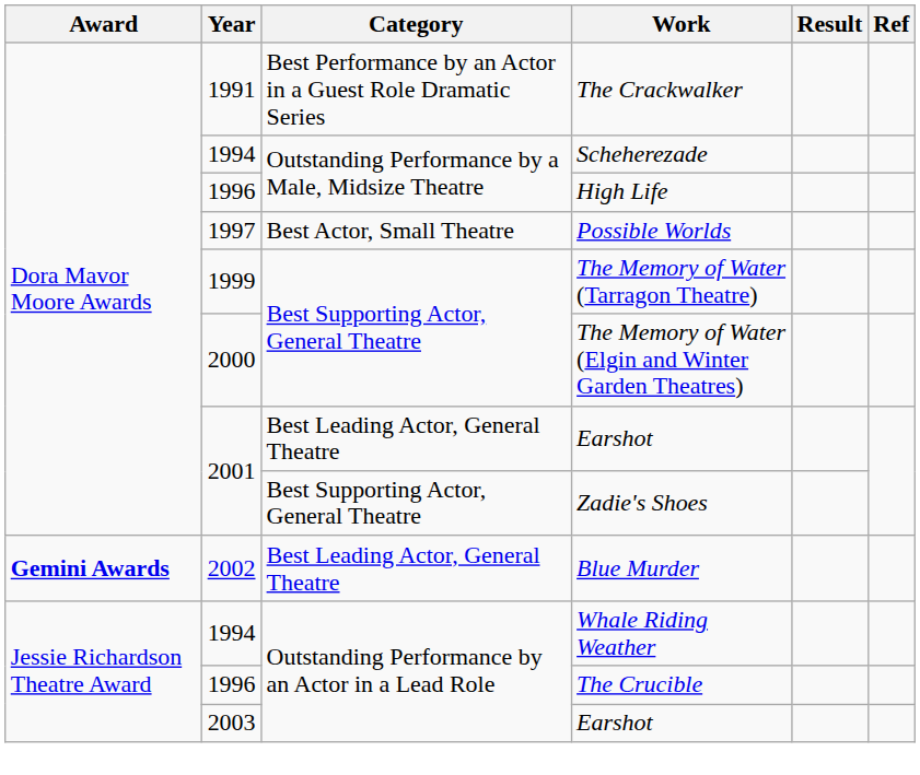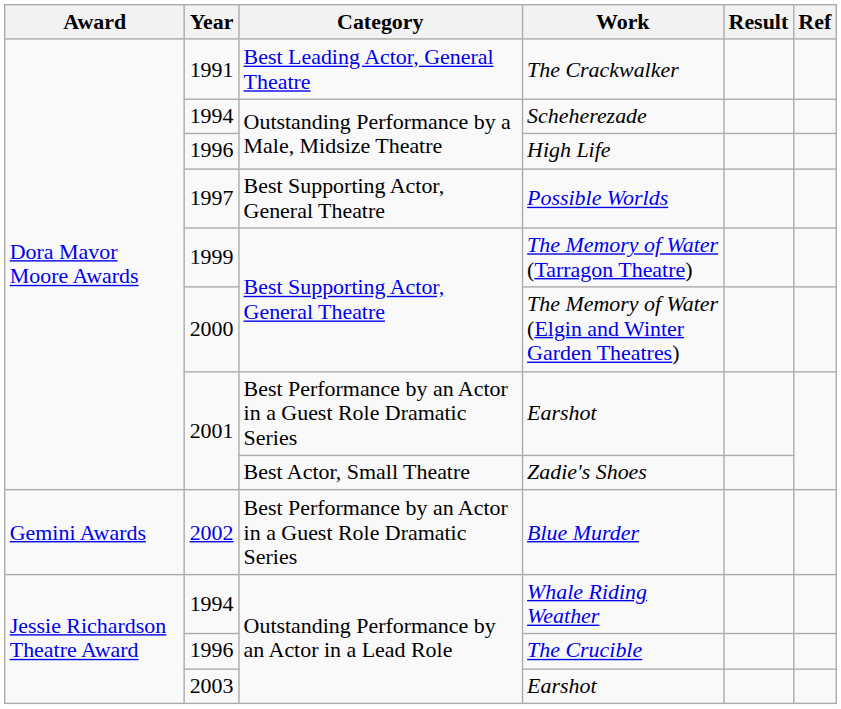The Crackwalker | Category: Best Performance by an Actor in a Guest Role Dramatic Series -> Best Leading Actor, General Theatre
Possible Worlds | Category: Best Actor, Small Theatre -> Best Supporting Actor, General Theatre
2001 / Earshot | Category: Best Leading Actor, General Theatre -> Best Performance by an Actor in a Guest Role Dramatic Series
Zadie's Shoes | Category: Best Supporting Actor, General Theatre -> Best Actor, Small Theatre
Blue Murder | Award: bold -> normal
Blue Murder | Category: Best Leading Actor, General Theatre -> Best Performance by an Actor in a Guest Role Dramatic Series
